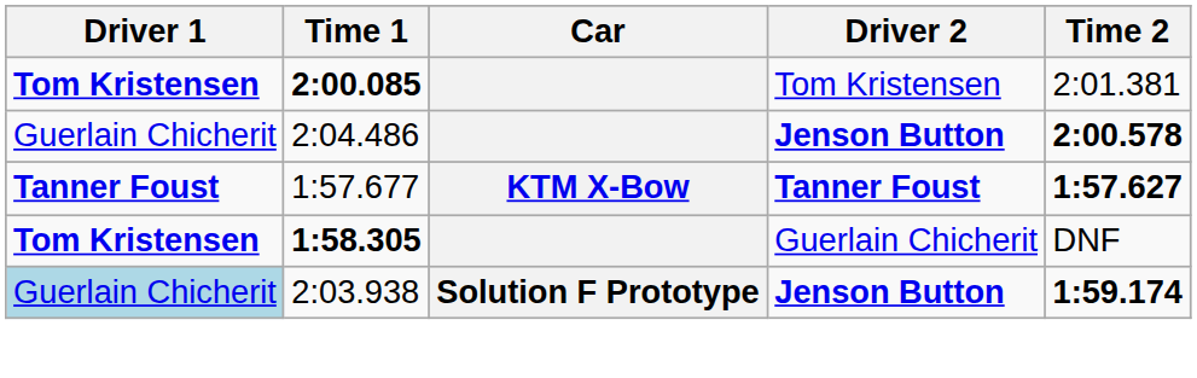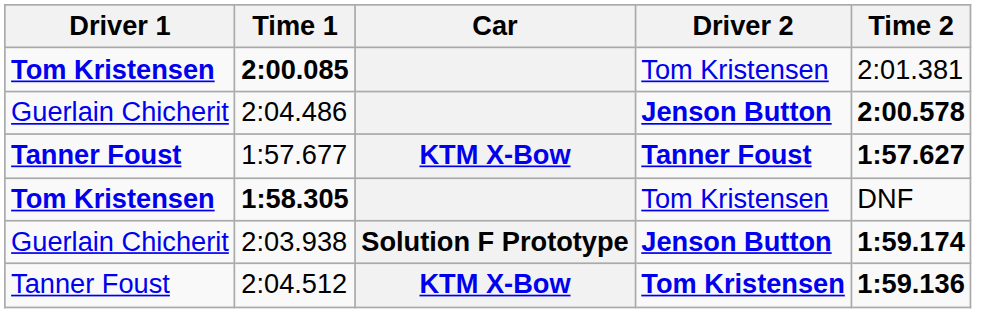1:58.305 | Driver 2: Guerlain Chicherit -> Tom Kristensen
2:03.938 | Driver 1: lightblue background -> no background
+ row: Tanner Foust | 2:04.512 | KTM X-Bow | Tom Kristensen | 1:59.136
